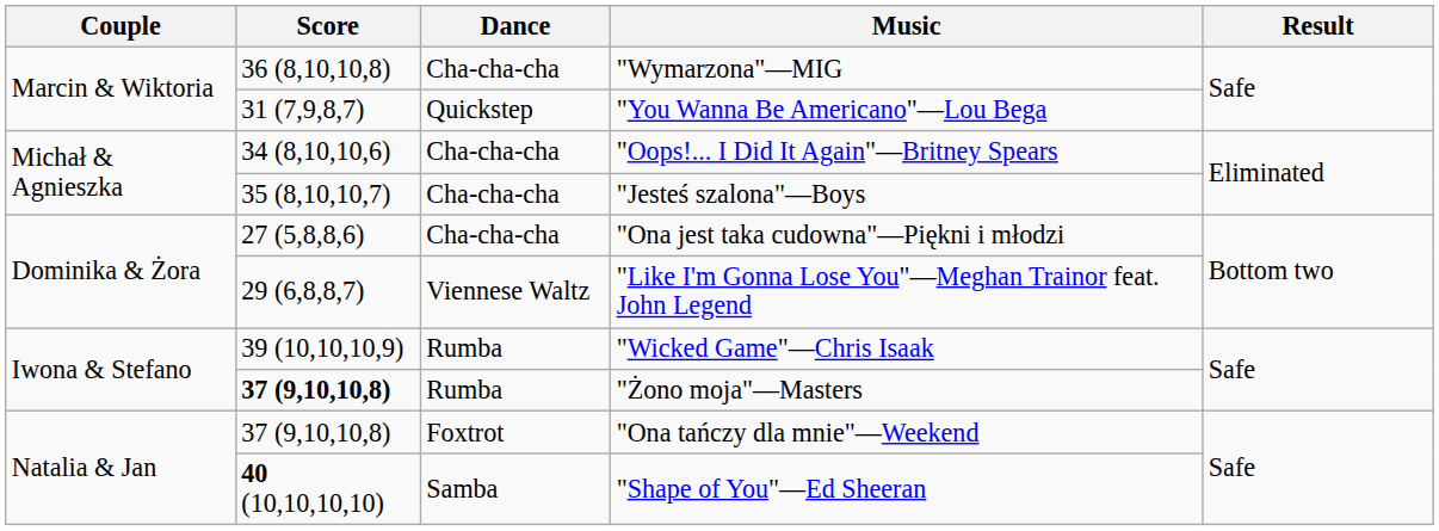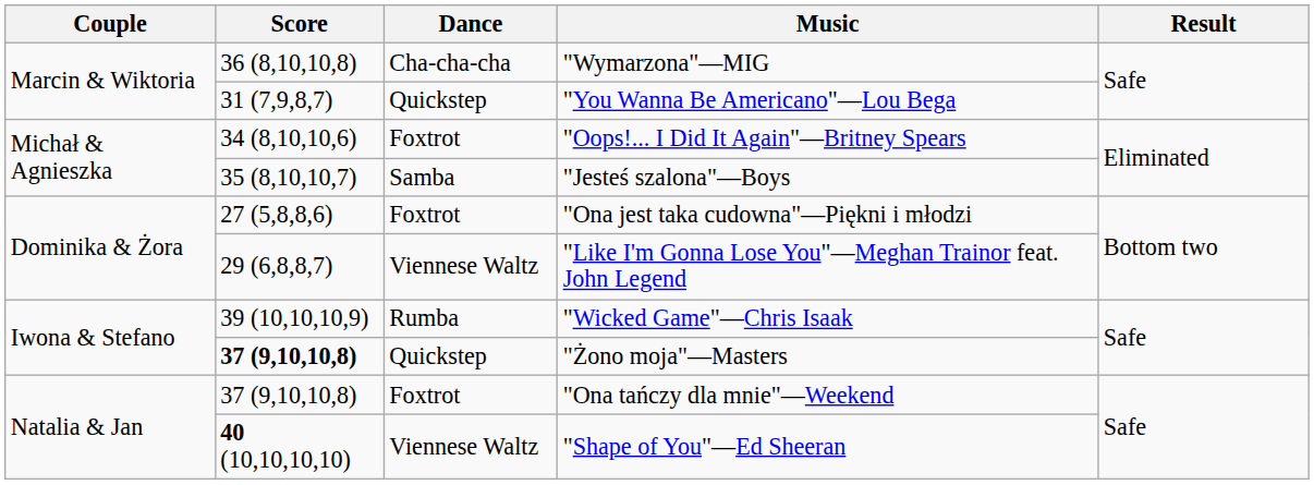"Oops!... I Did It Again"—Britney Spears | Dance: Cha-cha-cha -> Foxtrot
"Jesteś szalona"—Boys | Dance: Cha-cha-cha -> Samba
"Ona jest taka cudowna"—Piękni i młodzi | Dance: Cha-cha-cha -> Foxtrot
"Żono moja"—Masters | Dance: Rumba -> Quickstep
"Shape of You"—Ed Sheeran | Dance: Samba -> Viennese Waltz
